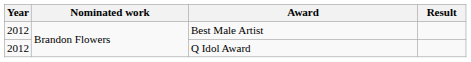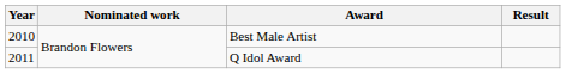Best Male Artist | Year: 2012 -> 2010
Q Idol Award | Year: 2012 -> 2011
